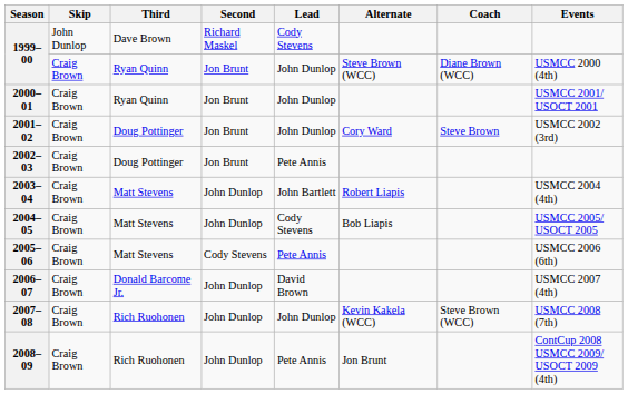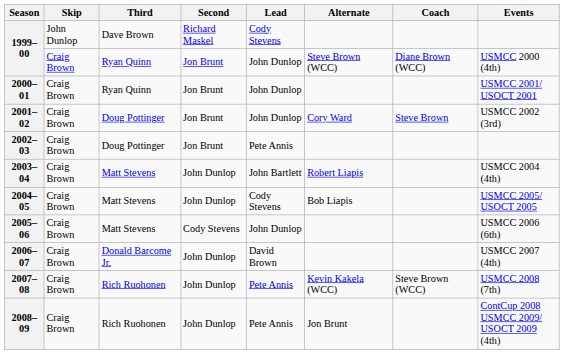2005–06 | Lead: Pete Annis -> John Dunlop
2007–08 | Lead: John Dunlop -> Pete Annis
